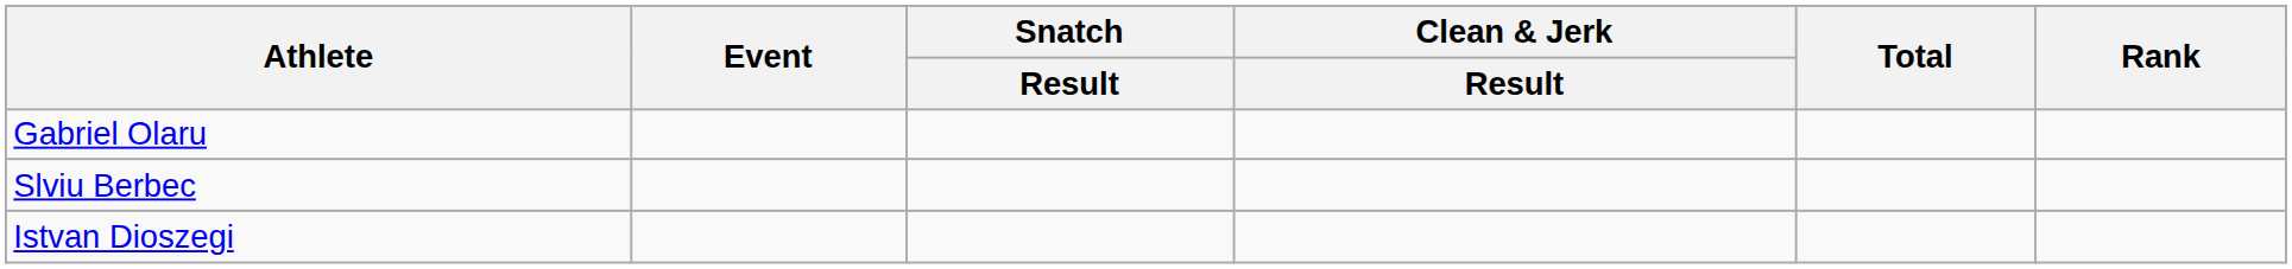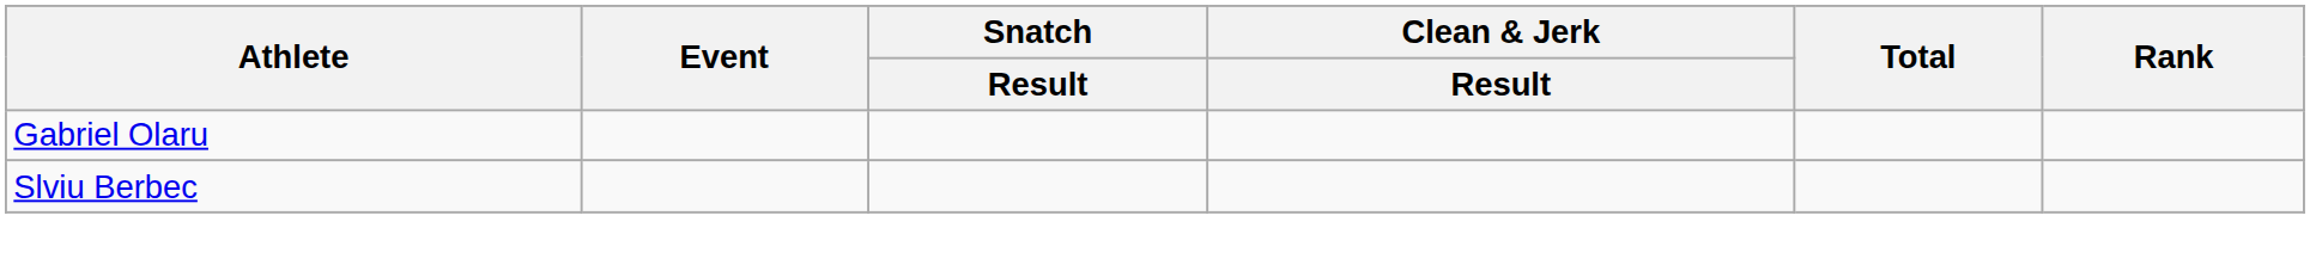- row: Istvan Dioszegi
